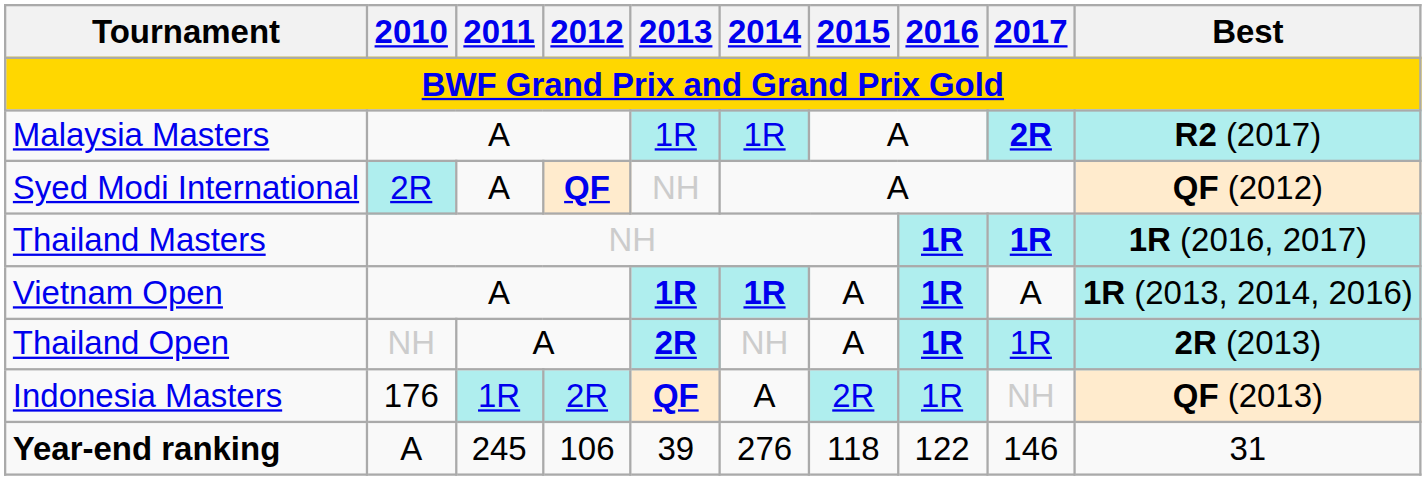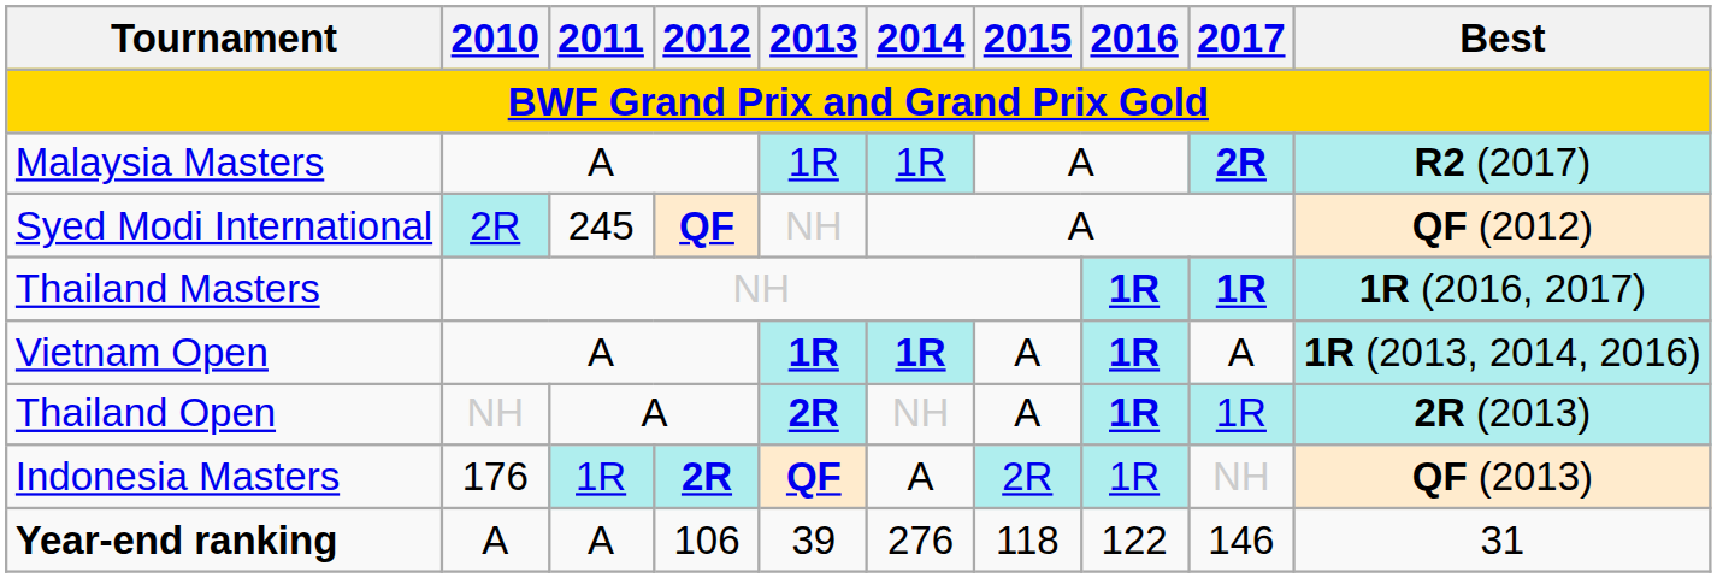Syed Modi International | 2011: A -> 245
Indonesia Masters | 2012: normal -> bold
Year-end ranking | 2011: 245 -> A
